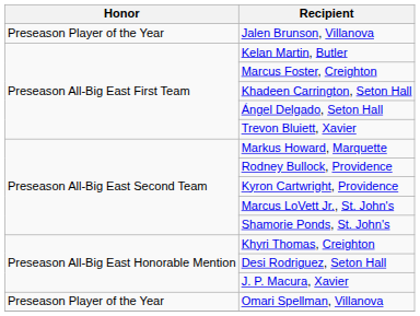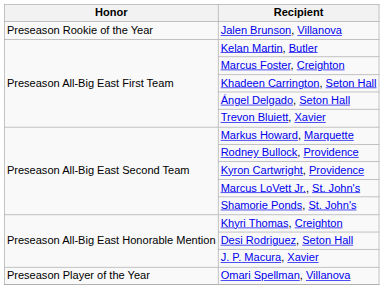Jalen Brunson, Villanova | Honor: Preseason Player of the Year -> Preseason Rookie of the Year
